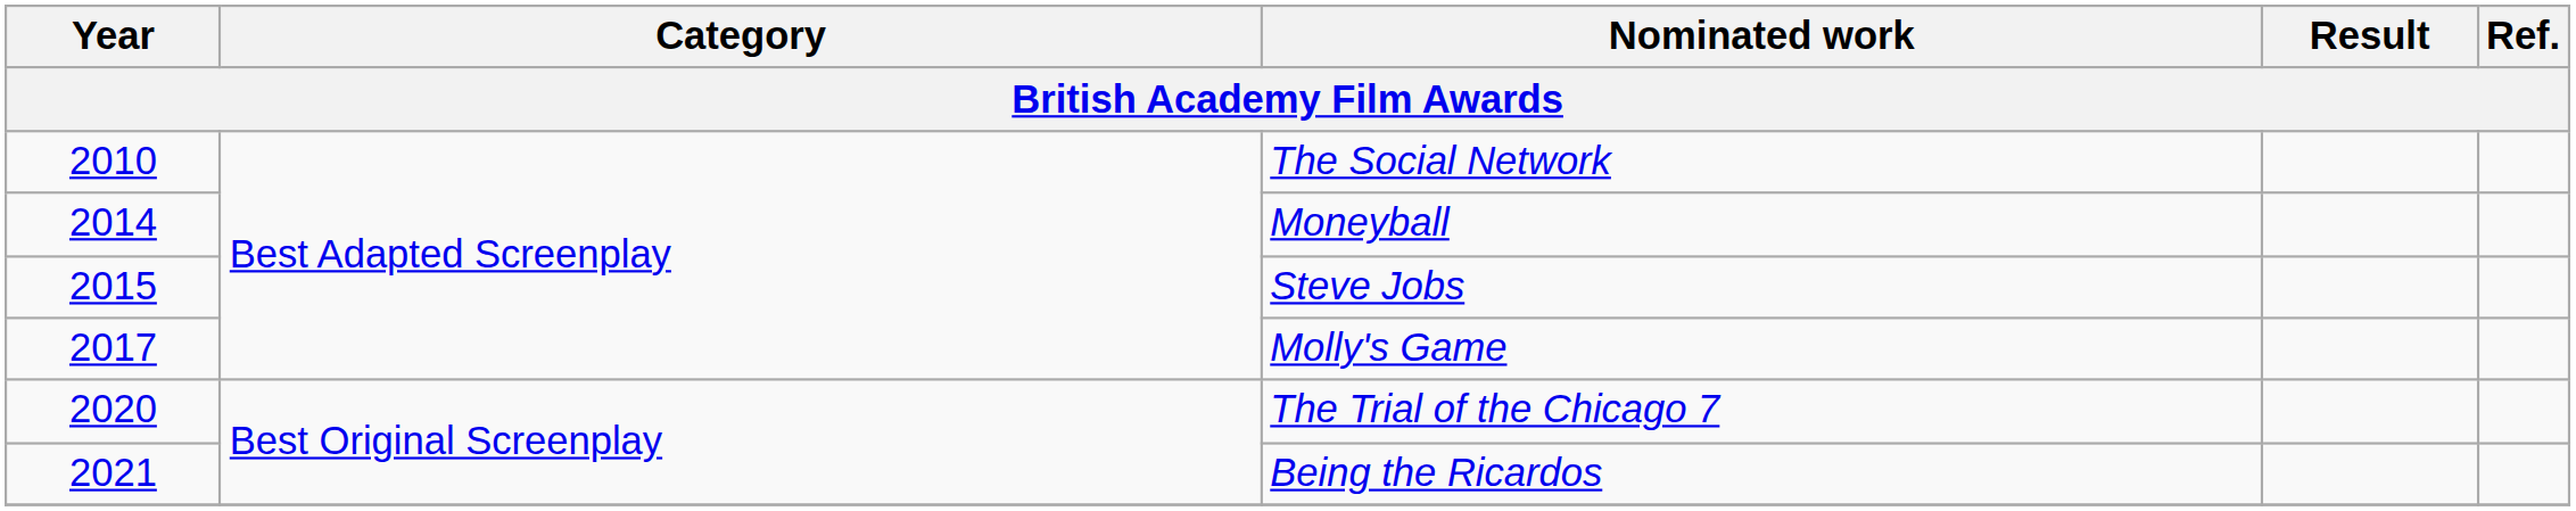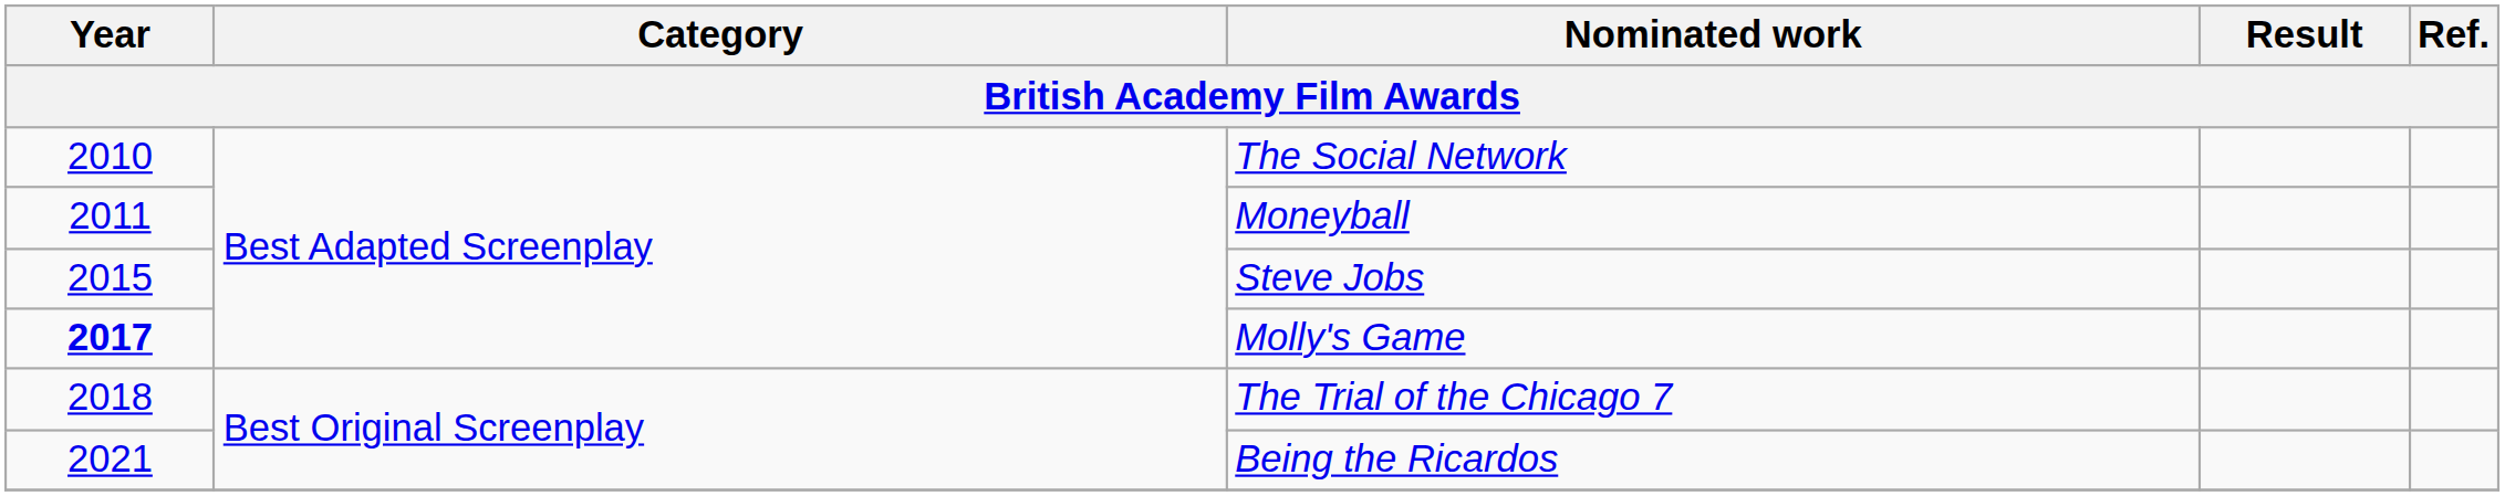Moneyball | Year: 2014 -> 2011
Molly's Game | Year: normal -> bold
The Trial of the Chicago 7 | Year: 2020 -> 2018
